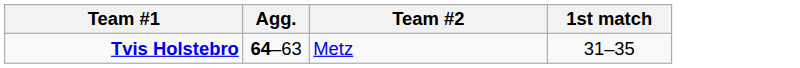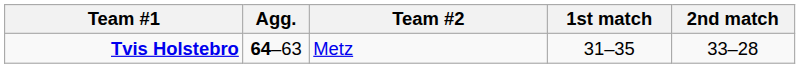+ column: 2nd match | 33–28
